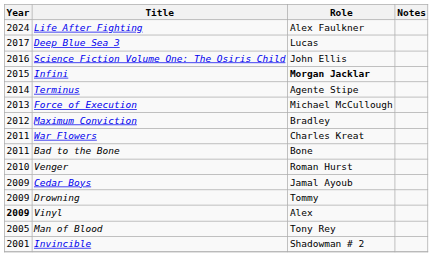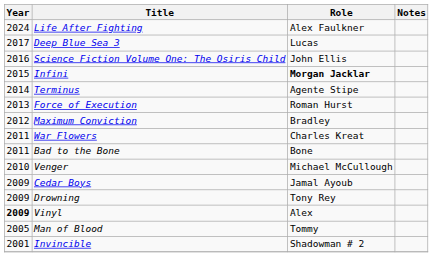Force of Execution | Role: Michael McCullough -> Roman Hurst
Venger | Role: Roman Hurst -> Michael McCullough
Drowning | Role: Tommy -> Tony Rey
Man of Blood | Role: Tony Rey -> Tommy
